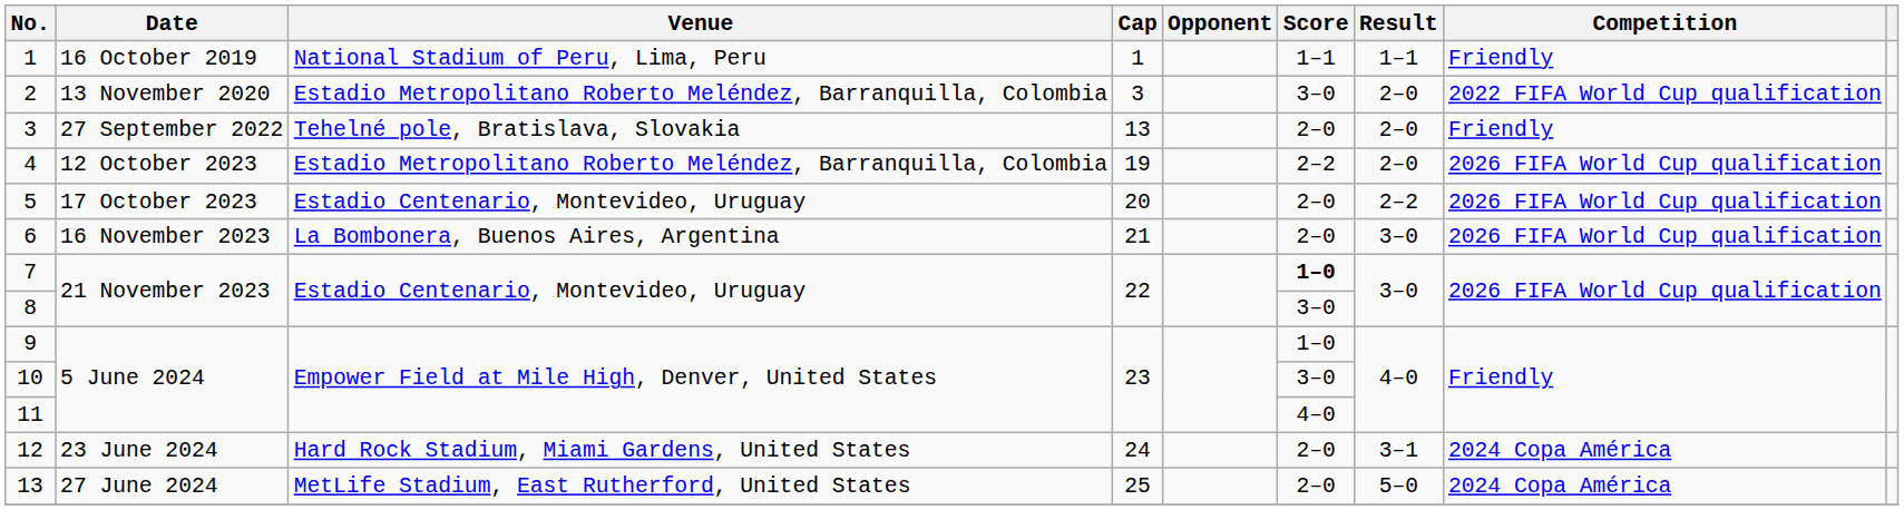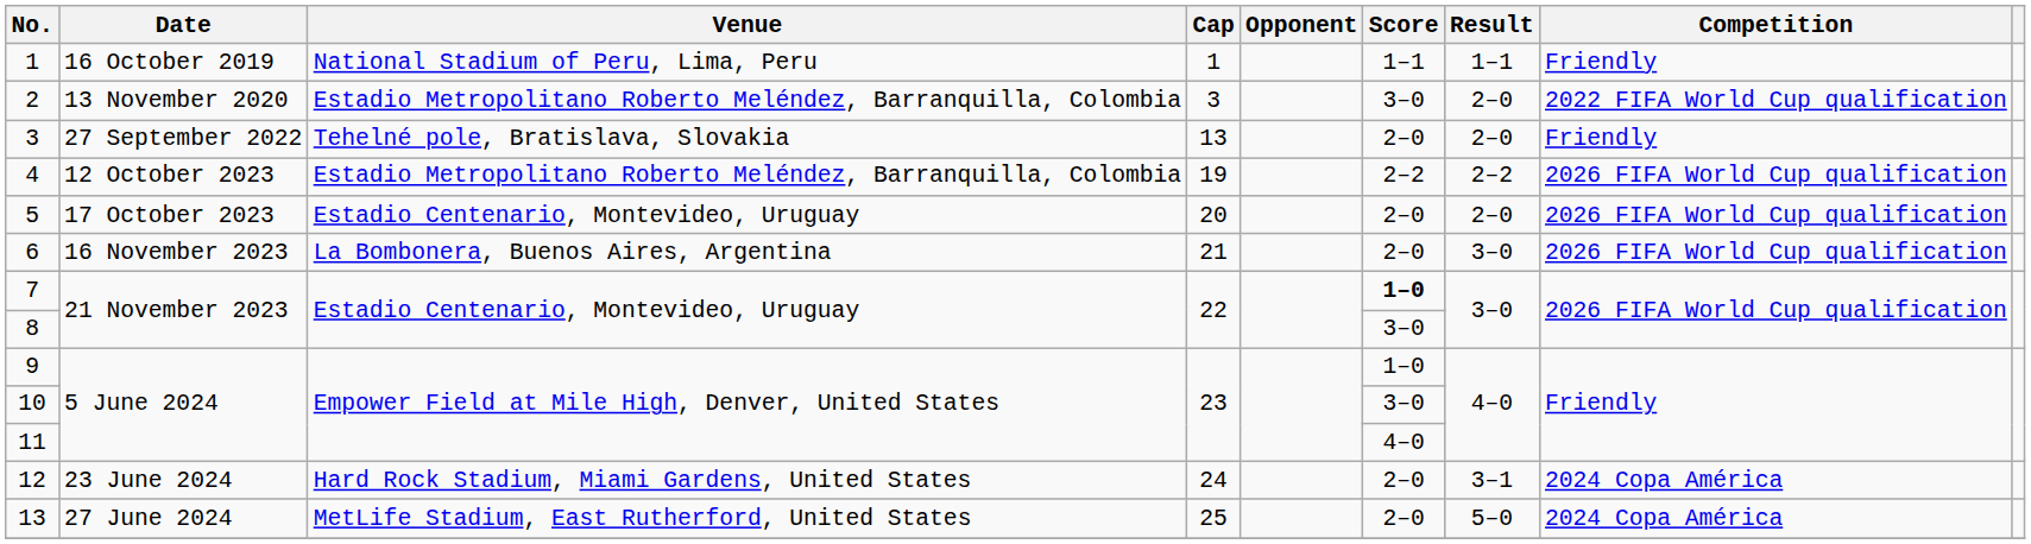4 | Result: 2–0 -> 2–2
5 | Result: 2–2 -> 2–0
